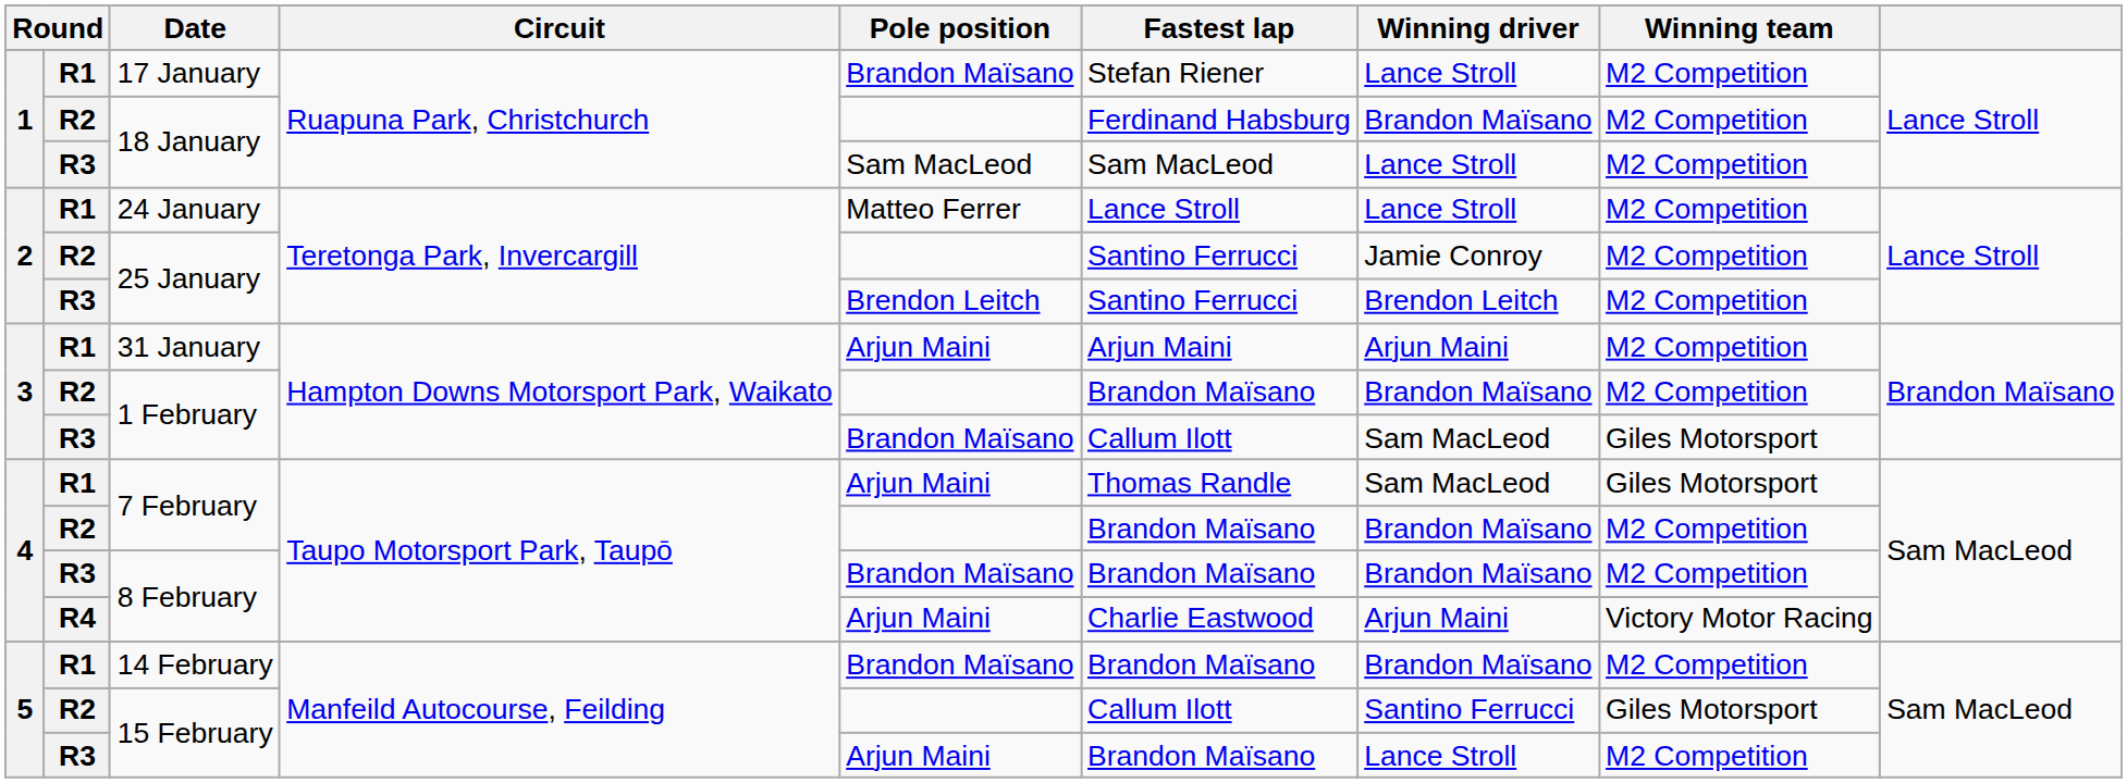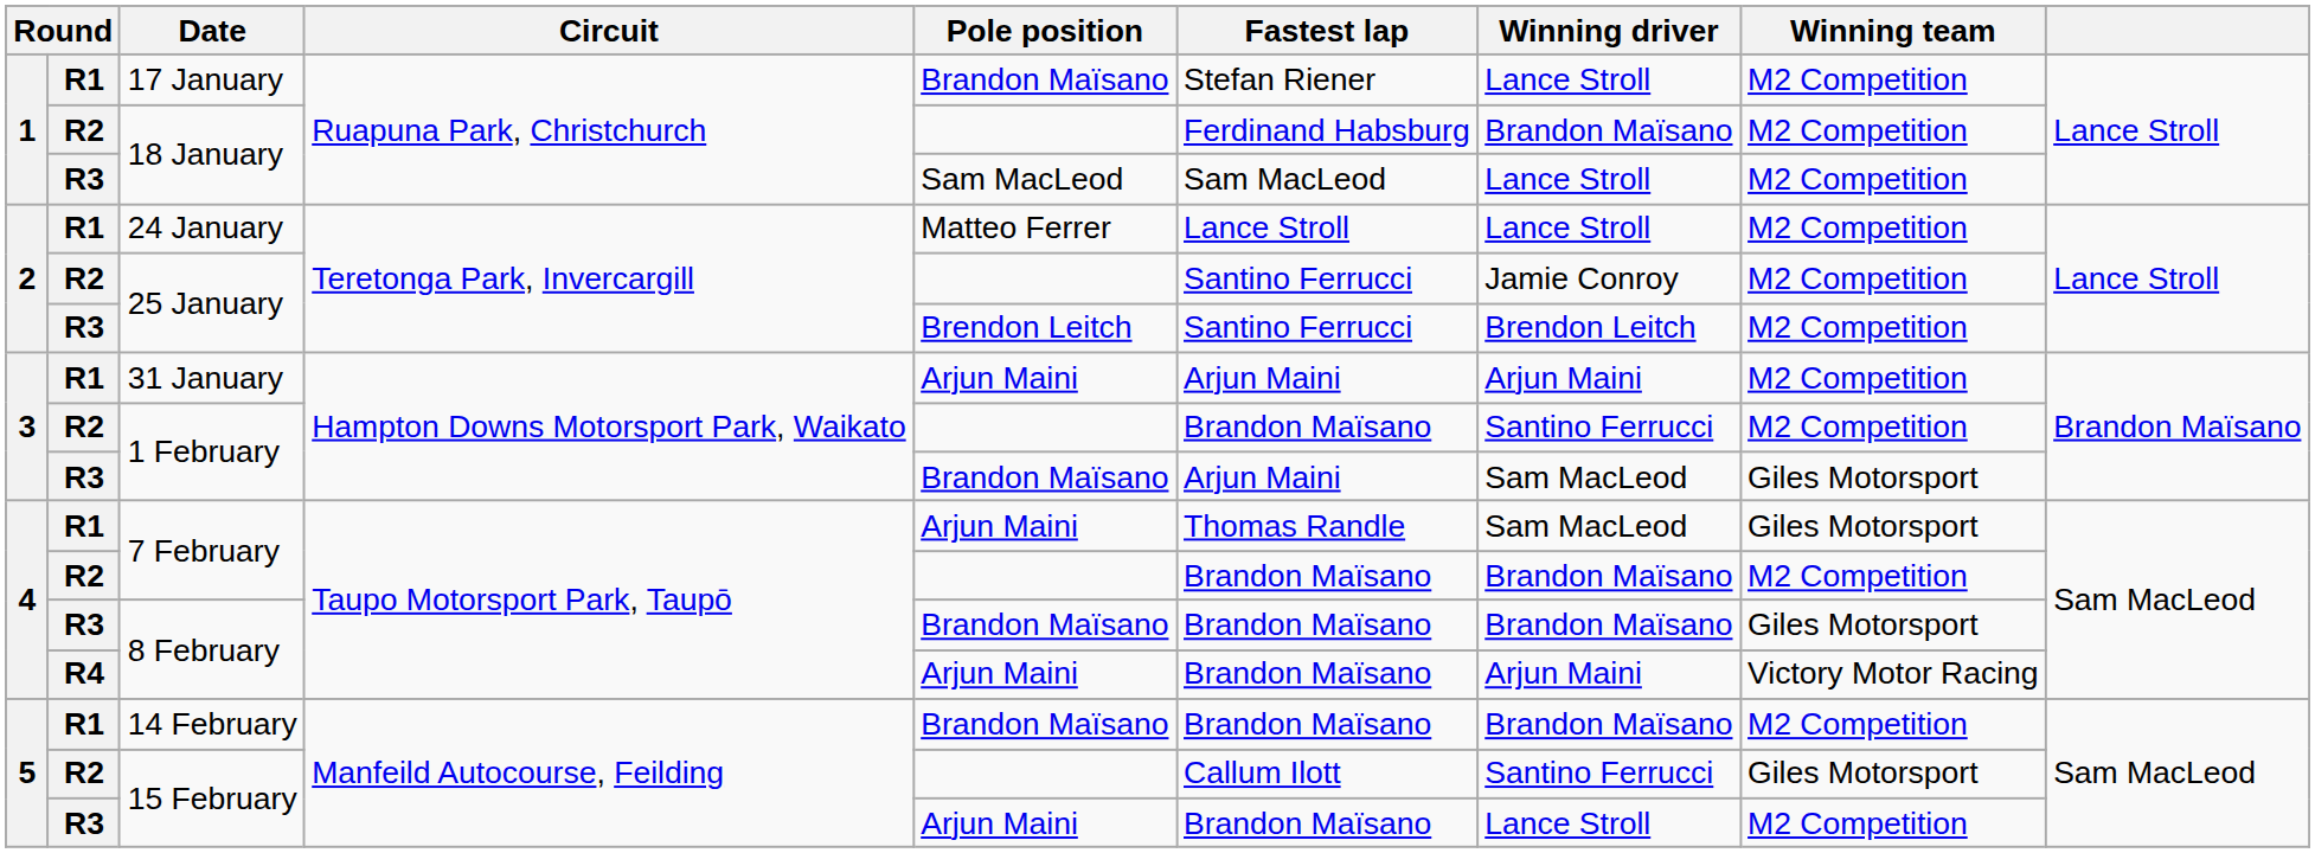R2 / 1 February | Winning driver: Brandon Maïsano -> Santino Ferrucci
R3 / 1 February | Fastest lap: Callum Ilott -> Arjun Maini
R3 / 8 February | Winning team: M2 Competition -> Giles Motorsport
R4 / 8 February | Fastest lap: Charlie Eastwood -> Brandon Maïsano
